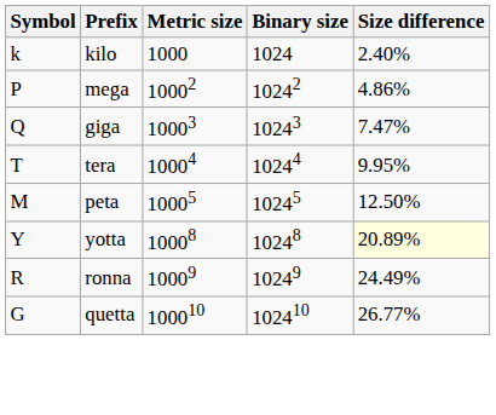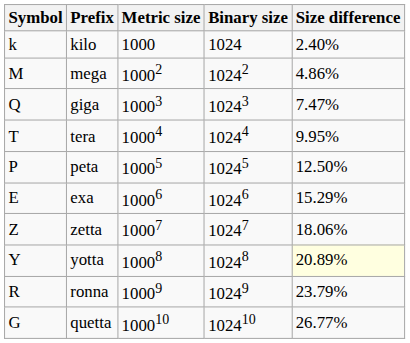mega | Symbol: P -> M
peta | Symbol: M -> P
+ row: E | exa | 10006 | 10246 | 15.29%
+ row: Z | zetta | 10007 | 10247 | 18.06%
ronna | Size difference: 24.49% -> 23.79%
